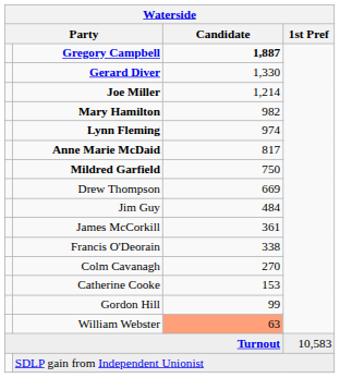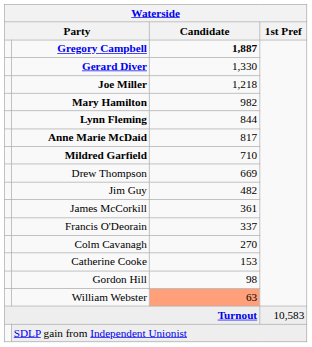Joe Miller | Waterside / Candidate: 1,214 -> 1,218
Lynn Fleming | Waterside / Candidate: 974 -> 844
Mildred Garfield | Waterside / Candidate: 750 -> 710
Jim Guy | Waterside / Candidate: 484 -> 482
Francis O'Deorain | Waterside / Candidate: 338 -> 337
Gordon Hill | Waterside / Candidate: 99 -> 98
